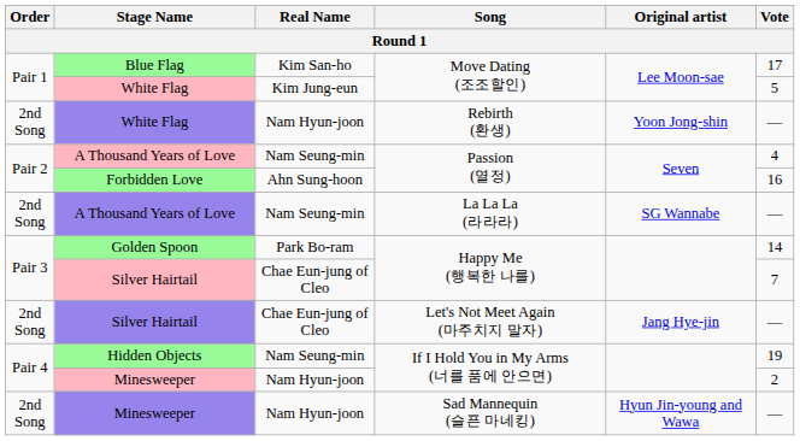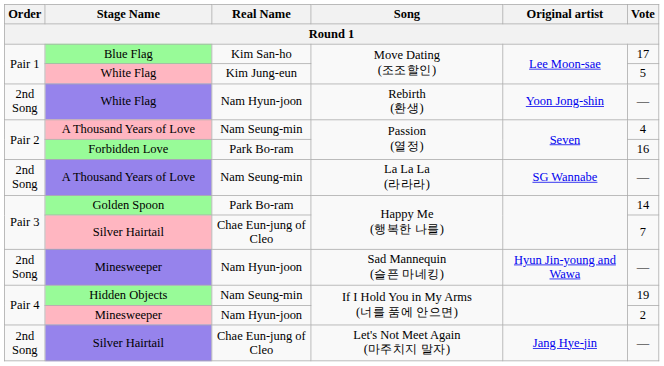Forbidden Love | Real Name: Ahn Sung-hoon -> Park Bo-ram
rows swapped: Silver Hairtail / Let's Not Meet Again (마주치지 말자) <-> Minesweeper / Sad Mannequin (슬픈 마네킹)
